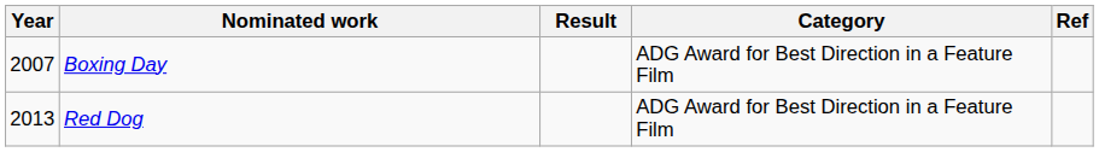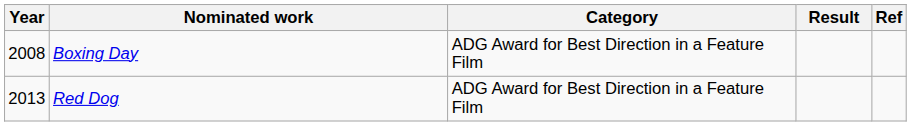columns swapped: Category <-> Result
Boxing Day | Year: 2007 -> 2008
